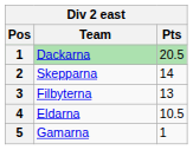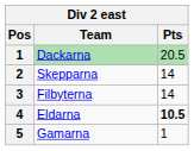Filbyterna | Pts: 13 -> 14
Eldarna | Pts: normal -> bold
